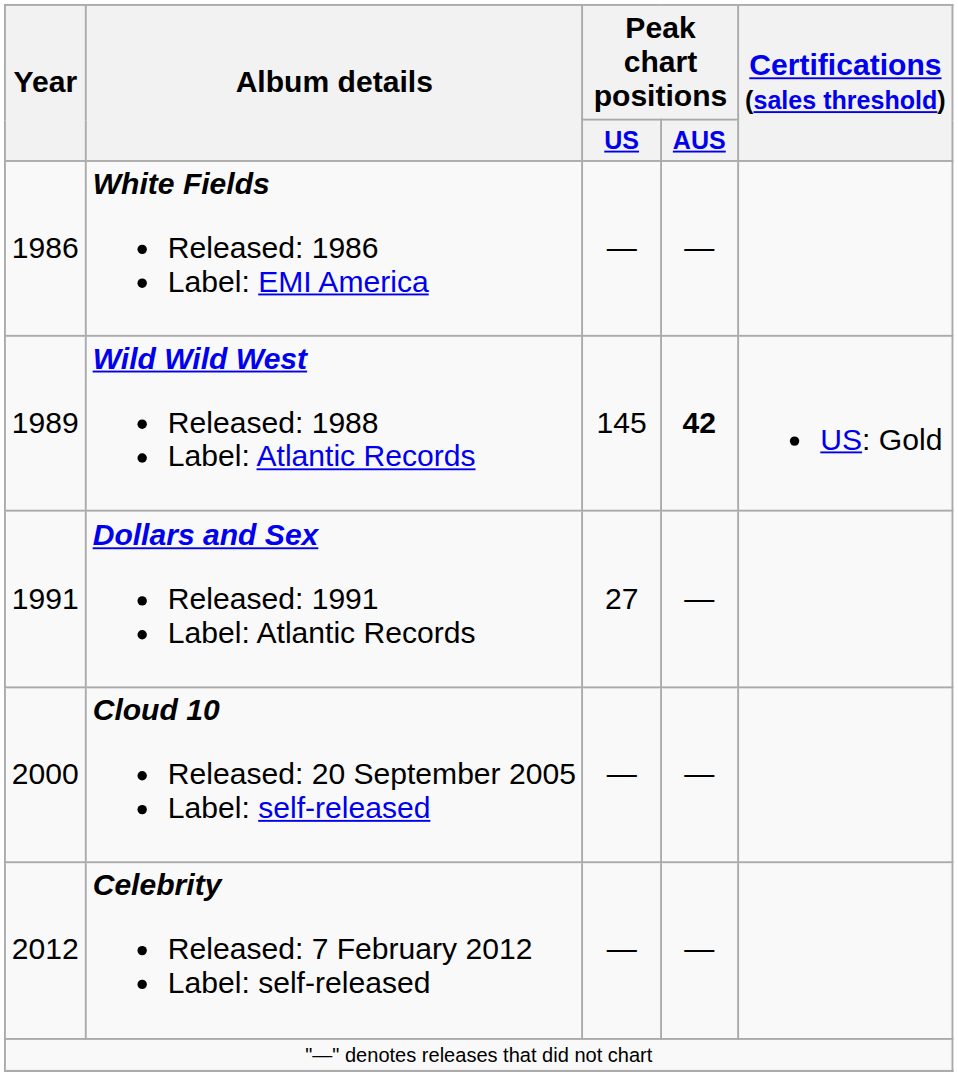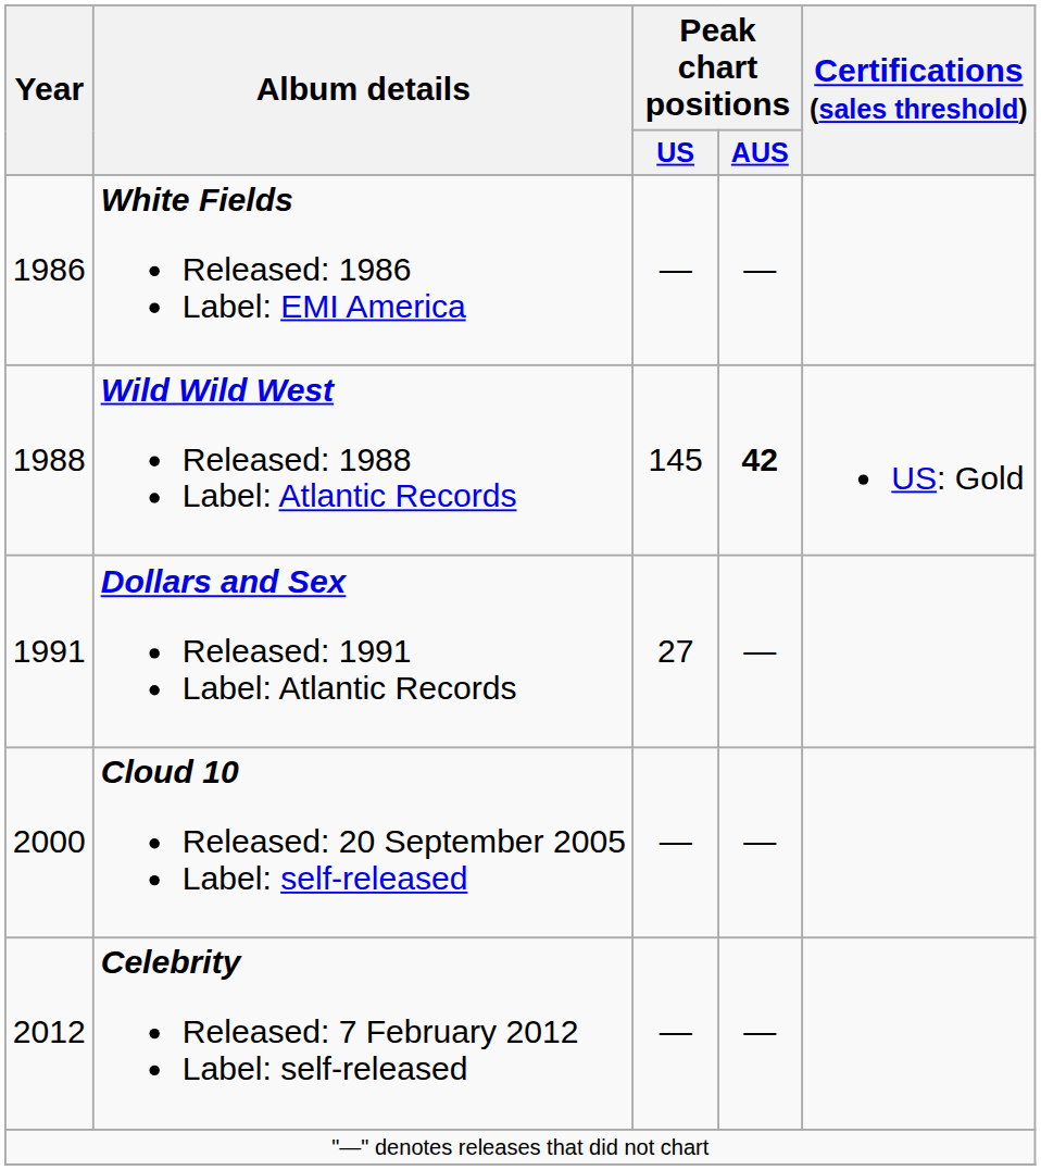Wild Wild West Released: 1988 Label: Atlantic Records | Year: 1989 -> 1988
